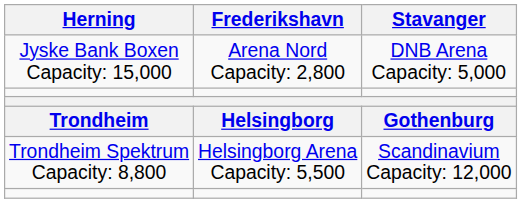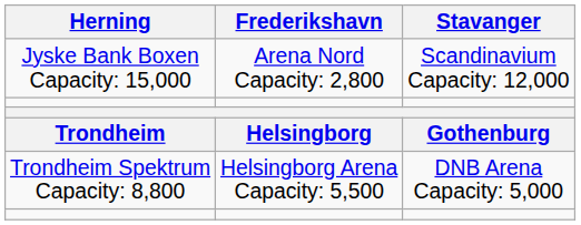Jyske Bank Boxen Capacity: 15,000 | Stavanger: DNB Arena Capacity: 5,000 -> Scandinavium Capacity: 12,000
Trondheim Spektrum Capacity: 8,800 | Stavanger: Scandinavium Capacity: 12,000 -> DNB Arena Capacity: 5,000
